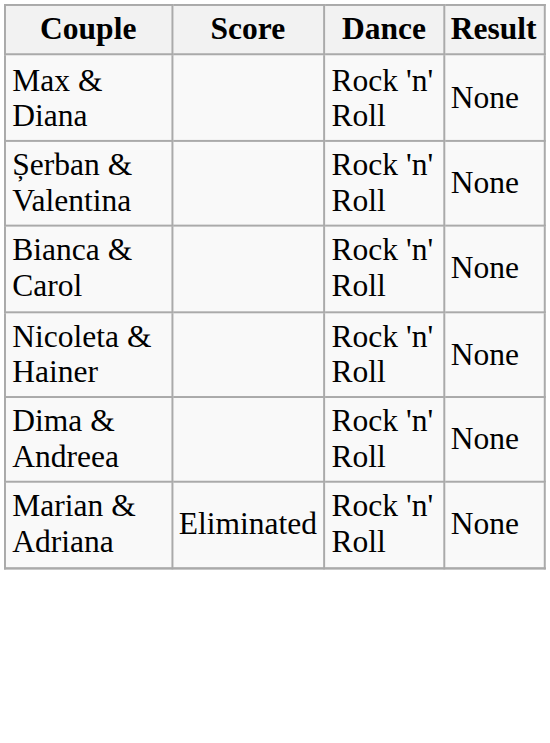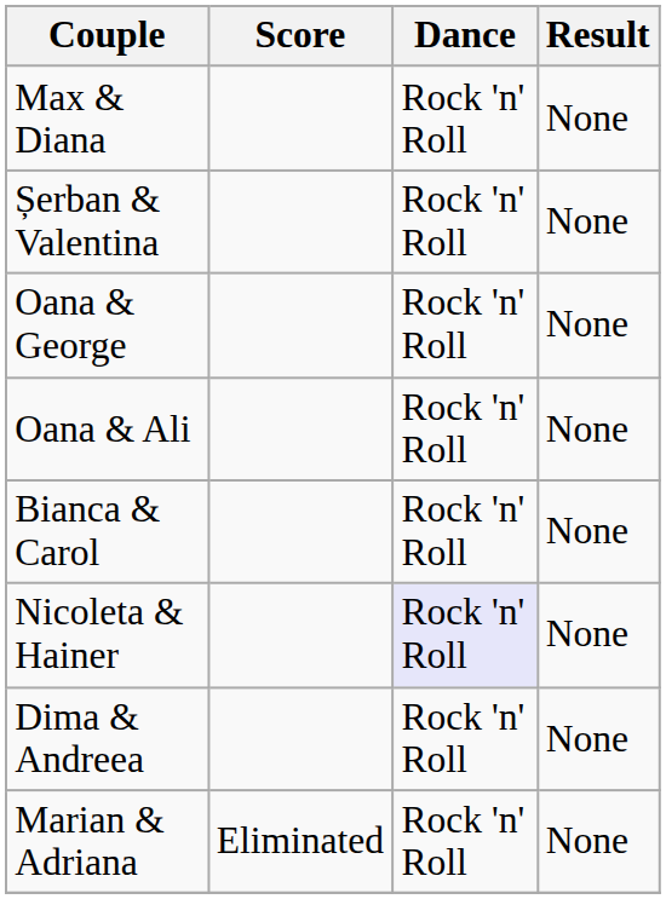+ row: Oana & George | Rock 'n' Roll | None
+ row: Oana & Ali | Rock 'n' Roll | None
Nicoleta & Hainer | Dance: no background -> lavender background
